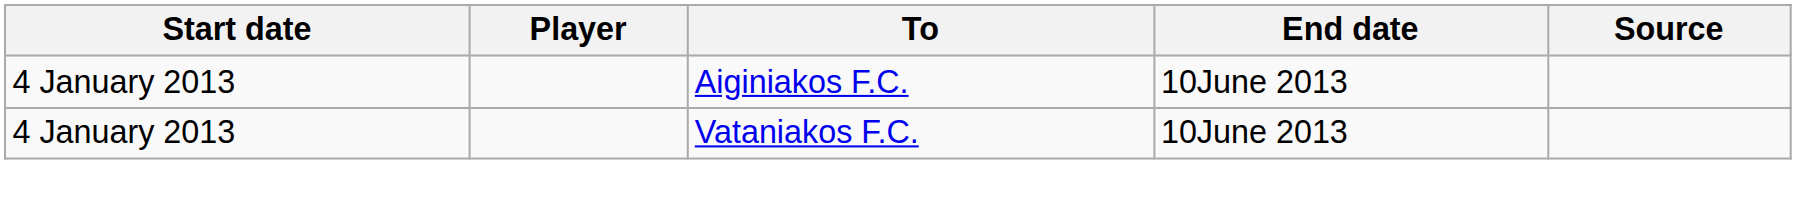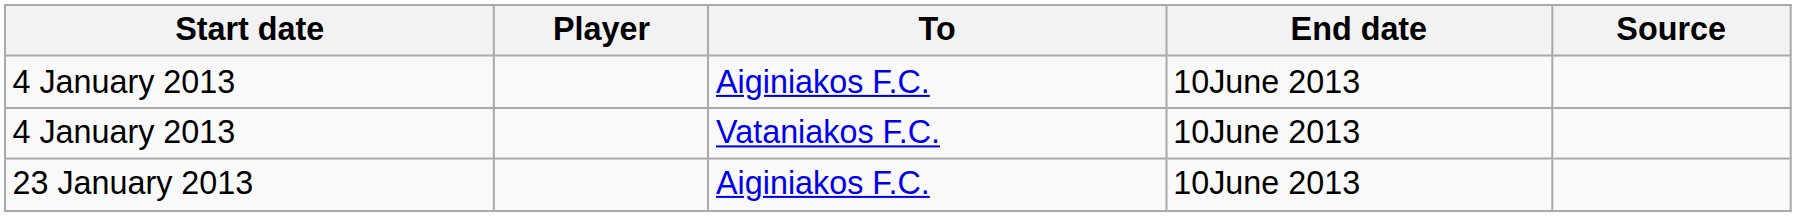+ row: 23 January 2013 | Aiginiakos F.C. | 10June 2013
